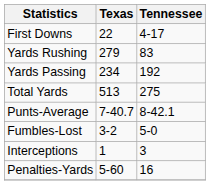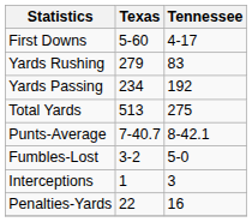First Downs | Texas: 22 -> 5-60
Penalties-Yards | Texas: 5-60 -> 22
